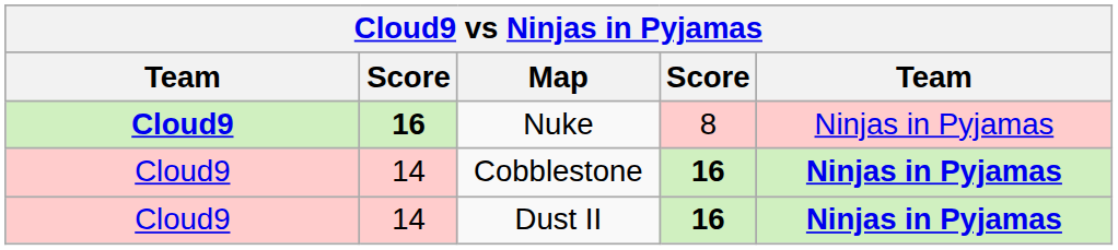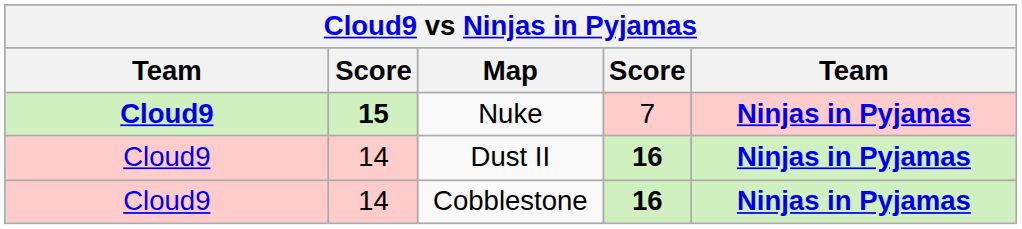Nuke | column 2: 16 -> 15
Nuke | column 4: 8 -> 7
Nuke | column 5: normal -> bold
rows swapped: Dust II <-> Cobblestone
